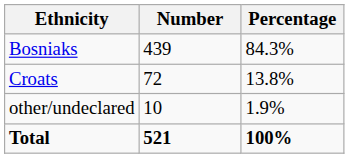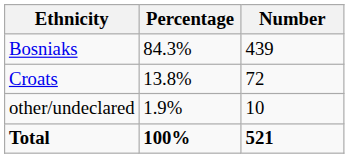columns swapped: Number <-> Percentage
